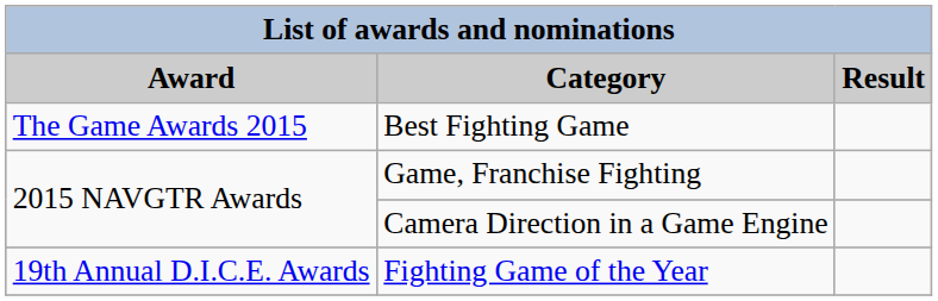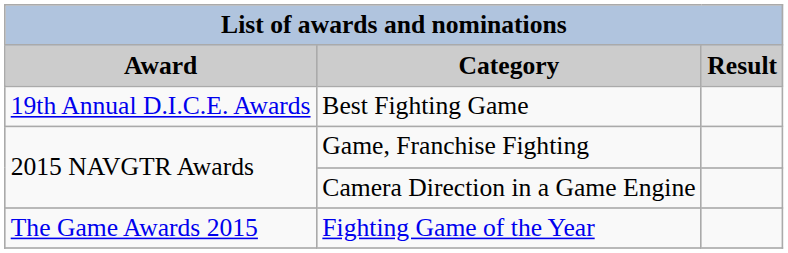Best Fighting Game | Award: The Game Awards 2015 -> 19th Annual D.I.C.E. Awards
Fighting Game of the Year | Award: 19th Annual D.I.C.E. Awards -> The Game Awards 2015
